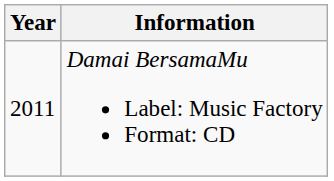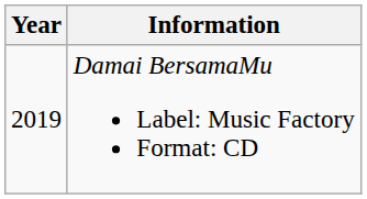Damai BersamaMu Label: Music Factory Format: CD | Year: 2011 -> 2019
